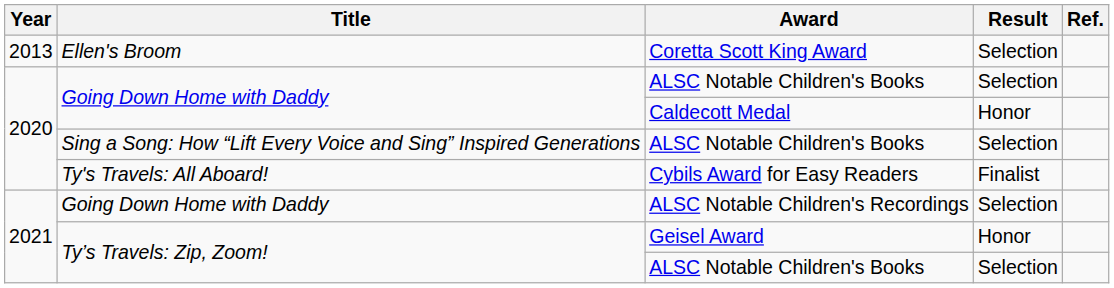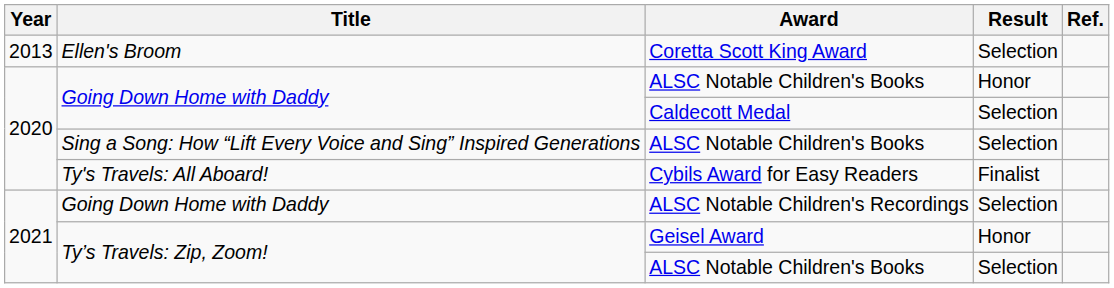Going Down Home with Daddy / ALSC Notable Children's Books | Result: Selection -> Honor
Caldecott Medal | Result: Honor -> Selection
